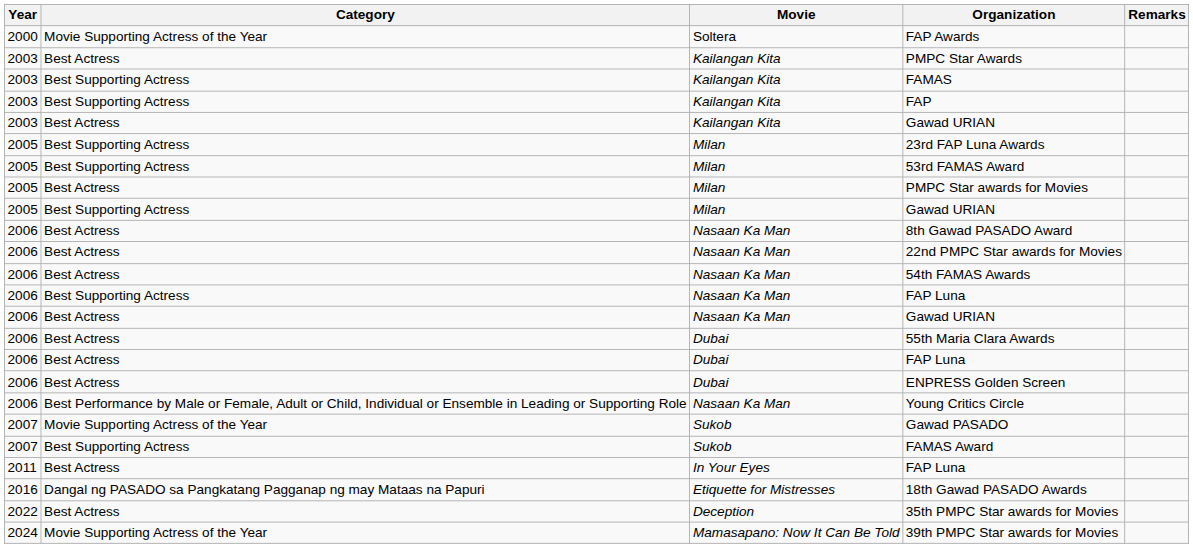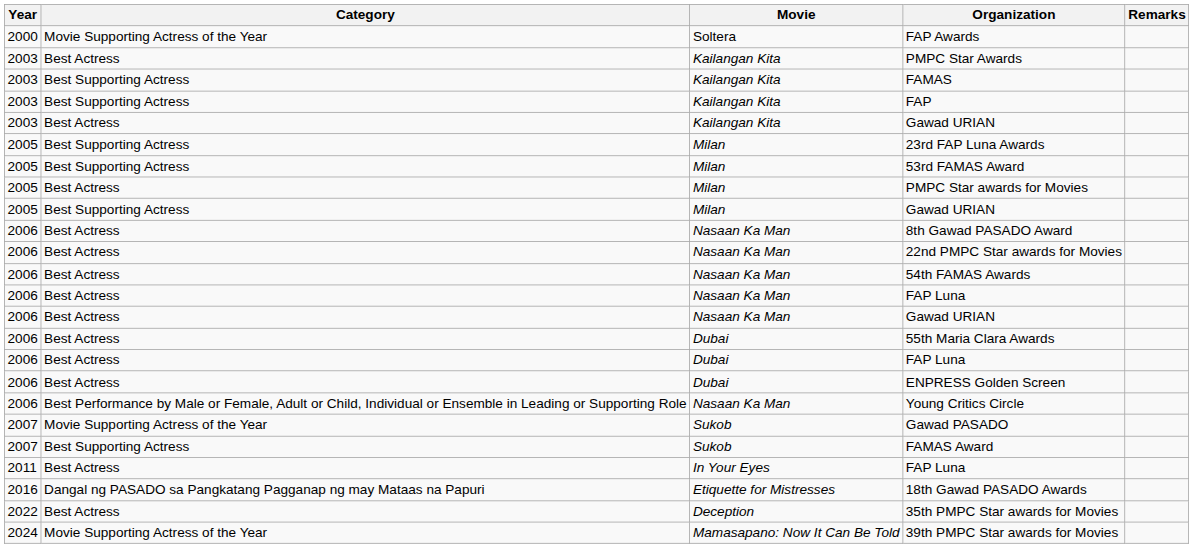Nasaan Ka Man / FAP Luna | Category: Best Supporting Actress -> Best Actress
